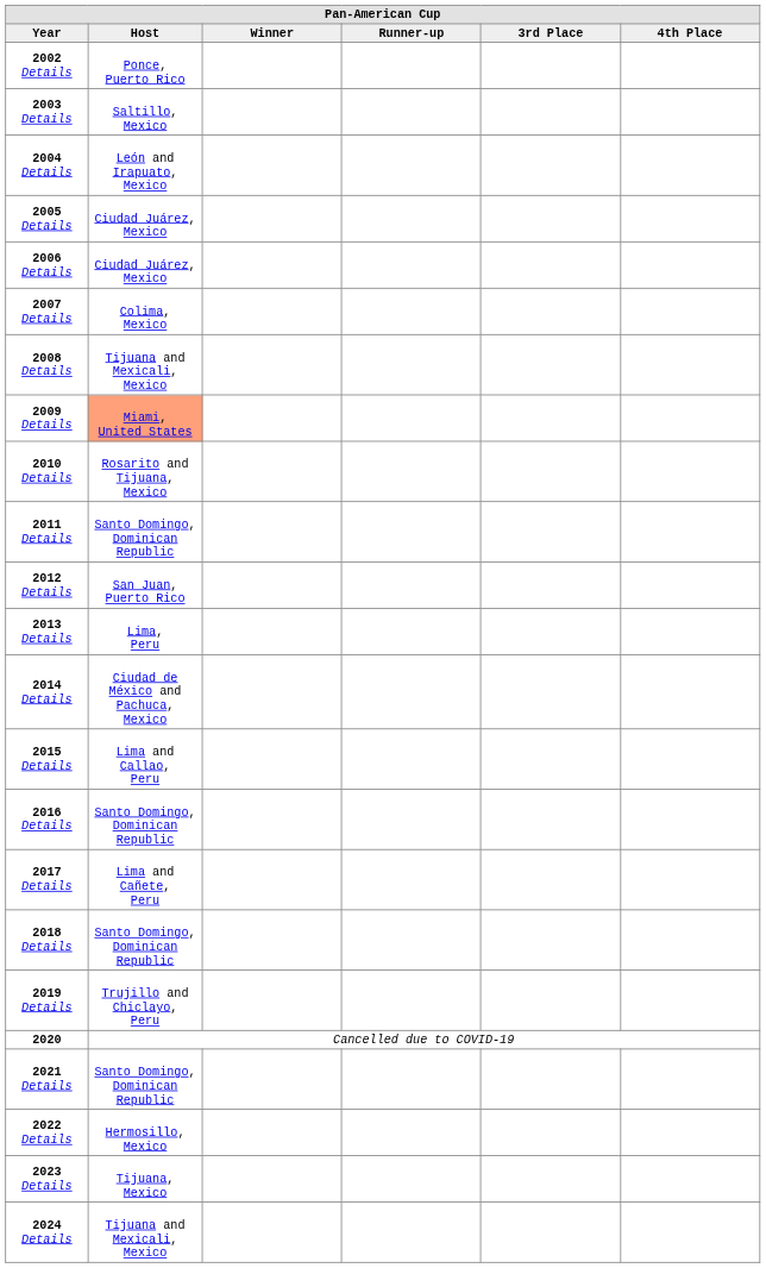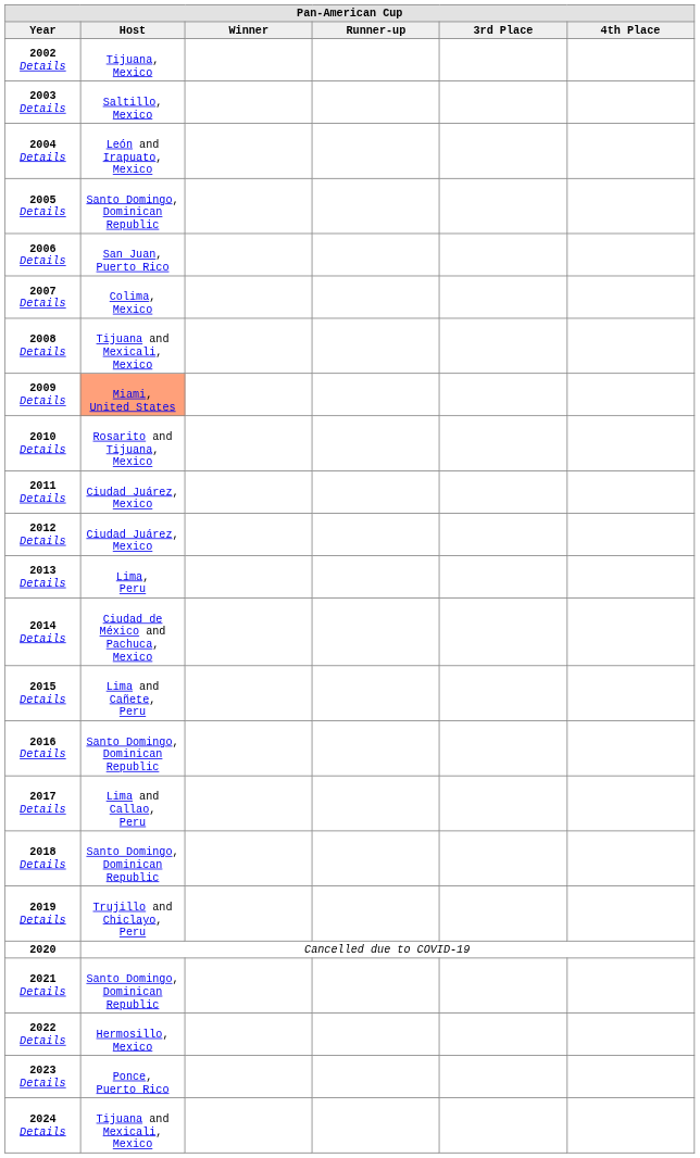2002 Details | Host: Ponce, Puerto Rico -> Tijuana, Mexico
2005 Details | Host: Ciudad Juárez, Mexico -> Santo Domingo, Dominican Republic
2006 Details | Host: Ciudad Juárez, Mexico -> San Juan, Puerto Rico
2011 Details | Host: Santo Domingo, Dominican Republic -> Ciudad Juárez, Mexico
2012 Details | Host: San Juan, Puerto Rico -> Ciudad Juárez, Mexico
2015 Details | Host: Lima and Callao, Peru -> Lima and Cañete, Peru
2017 Details | Host: Lima and Cañete, Peru -> Lima and Callao, Peru
2023 Details | Host: Tijuana, Mexico -> Ponce, Puerto Rico
